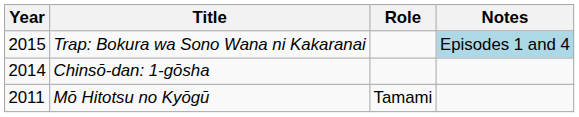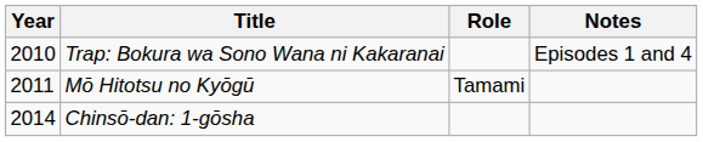Trap: Bokura wa Sono Wana ni Kakaranai | Year: 2015 -> 2010
Trap: Bokura wa Sono Wana ni Kakaranai | Notes: lightblue background -> no background
rows swapped: Mō Hitotsu no Kyōgū <-> Chinsō-dan: 1-gōsha
